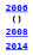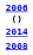rows swapped: 2008 <-> 2014
